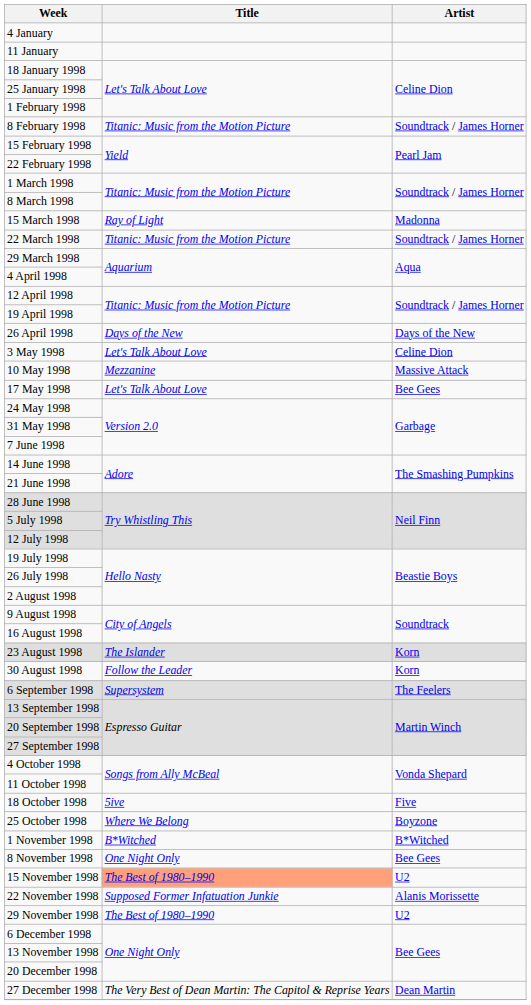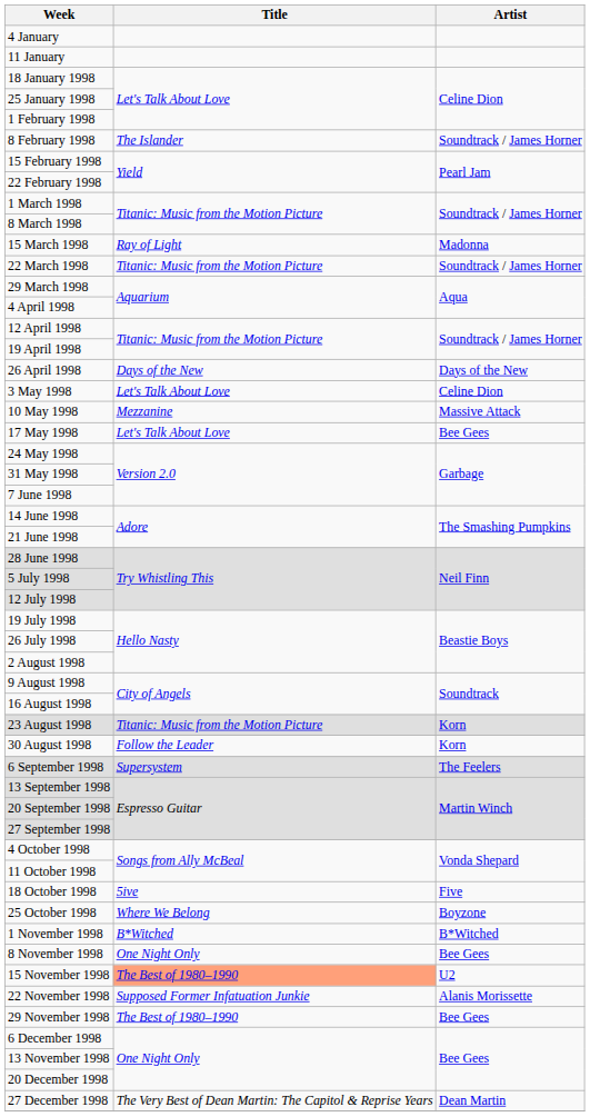8 February 1998 | Title: Titanic: Music from the Motion Picture -> The Islander
23 August 1998 | Title: The Islander -> Titanic: Music from the Motion Picture
29 November 1998 | Artist: U2 -> Bee Gees
